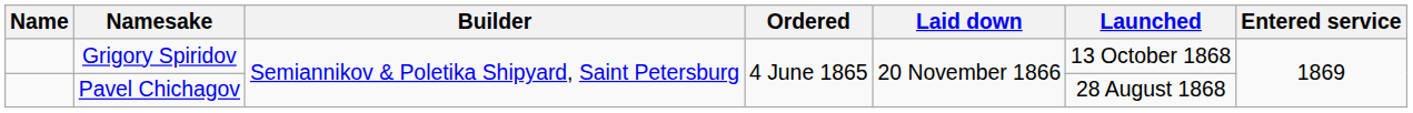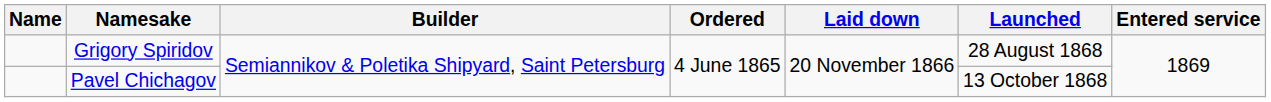Grigory Spiridov | Launched: 13 October 1868 -> 28 August 1868
Pavel Chichagov | Launched: 28 August 1868 -> 13 October 1868
